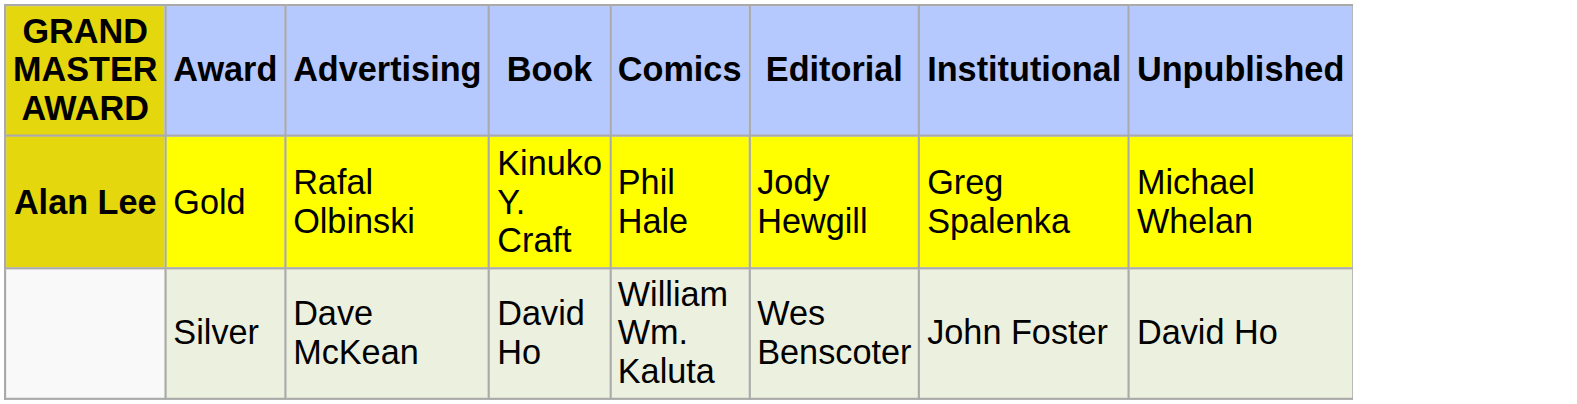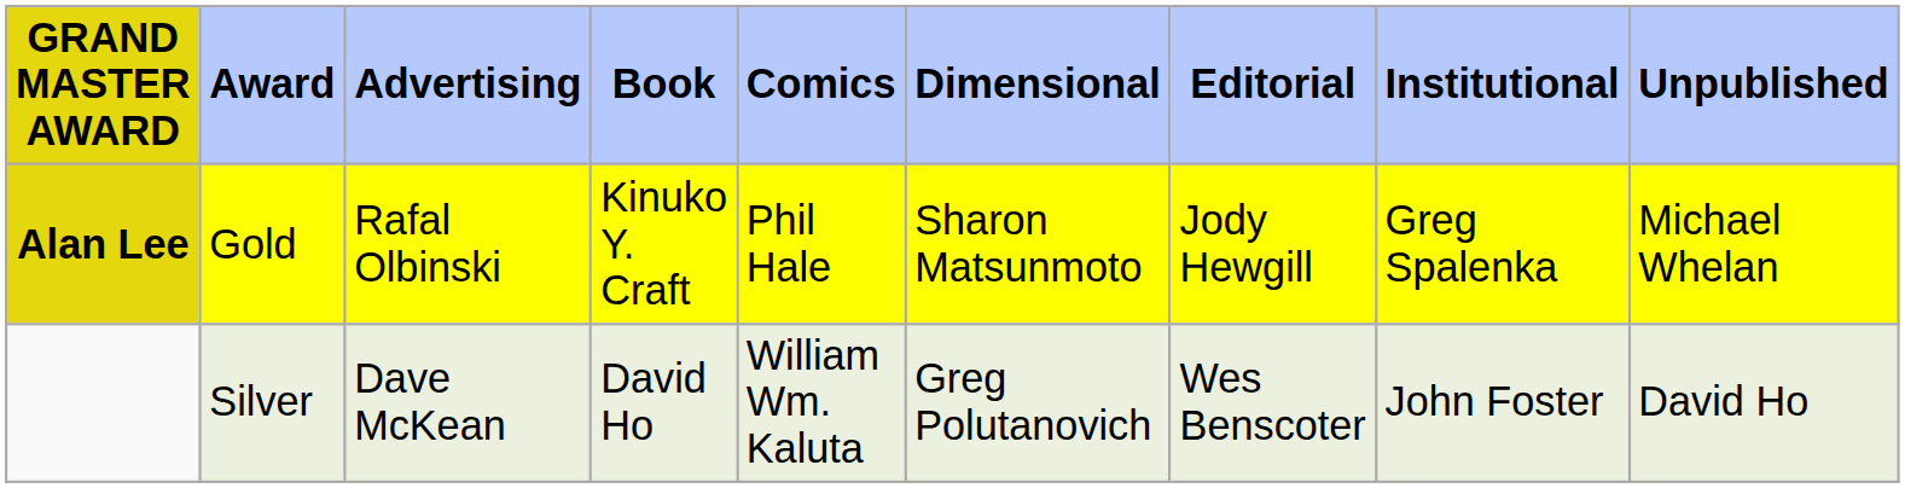+ column: Dimensional | Sharon Matsunmoto | Greg Polutanovich
